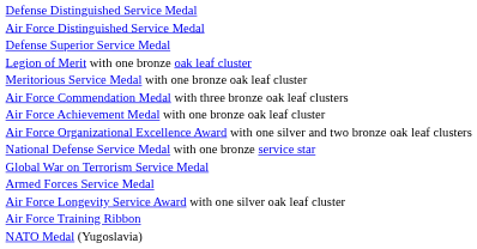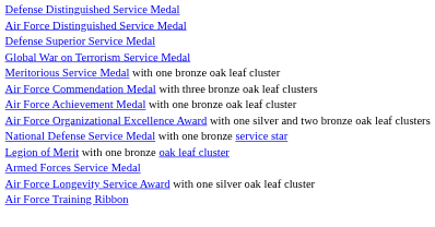rows swapped: Legion of Merit with one bronze oak leaf cluster <-> Global War on Terrorism Service Medal
- row: NATO Medal (Yugoslavia)
